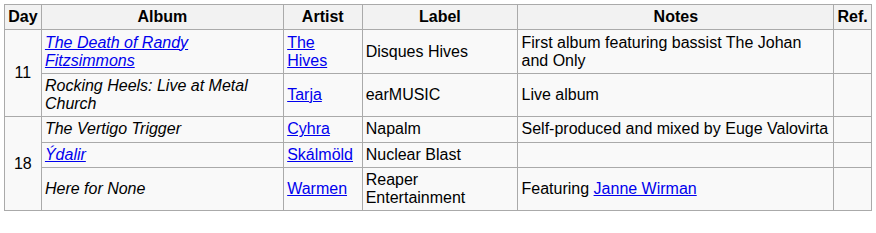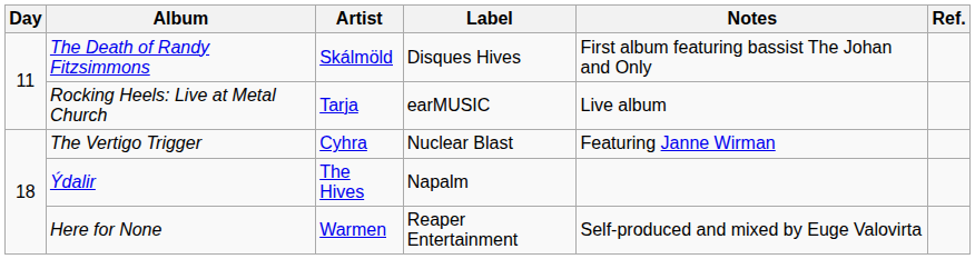The Death of Randy Fitzsimmons | Artist: The Hives -> Skálmöld
The Vertigo Trigger | Label: Napalm -> Nuclear Blast
The Vertigo Trigger | Notes: Self-produced and mixed by Euge Valovirta -> Featuring Janne Wirman
Ýdalir | Artist: Skálmöld -> The Hives
Ýdalir | Label: Nuclear Blast -> Napalm
Here for None | Notes: Featuring Janne Wirman -> Self-produced and mixed by Euge Valovirta
